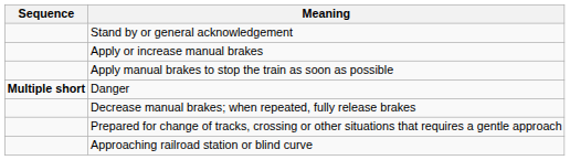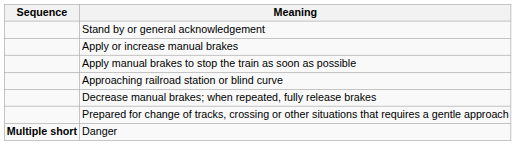rows swapped: Approaching railroad station or blind curve <-> Danger
